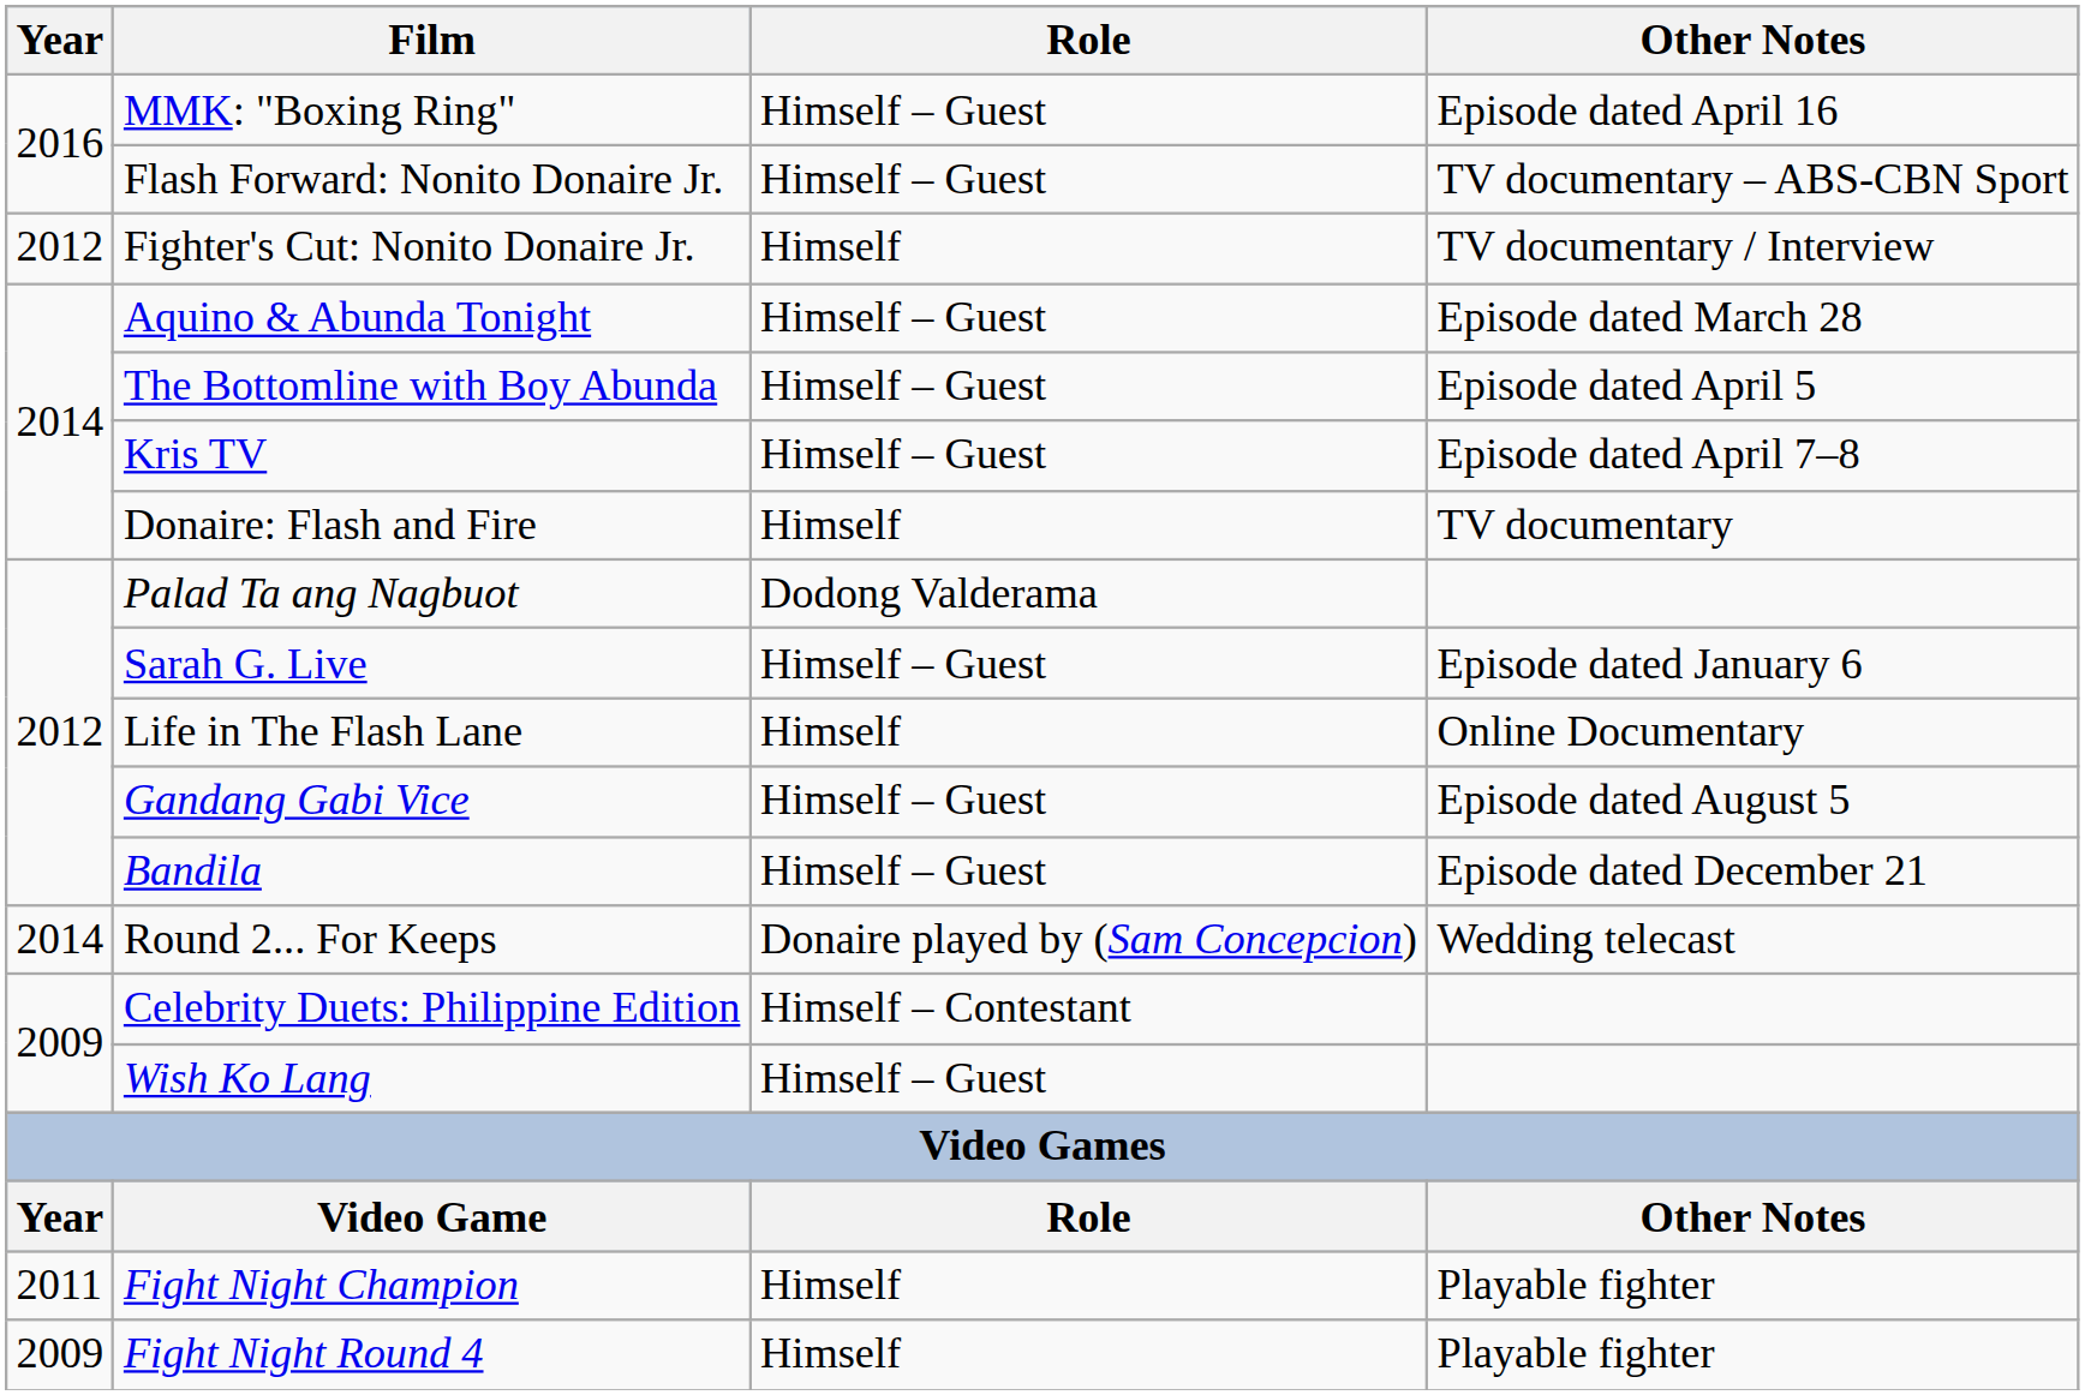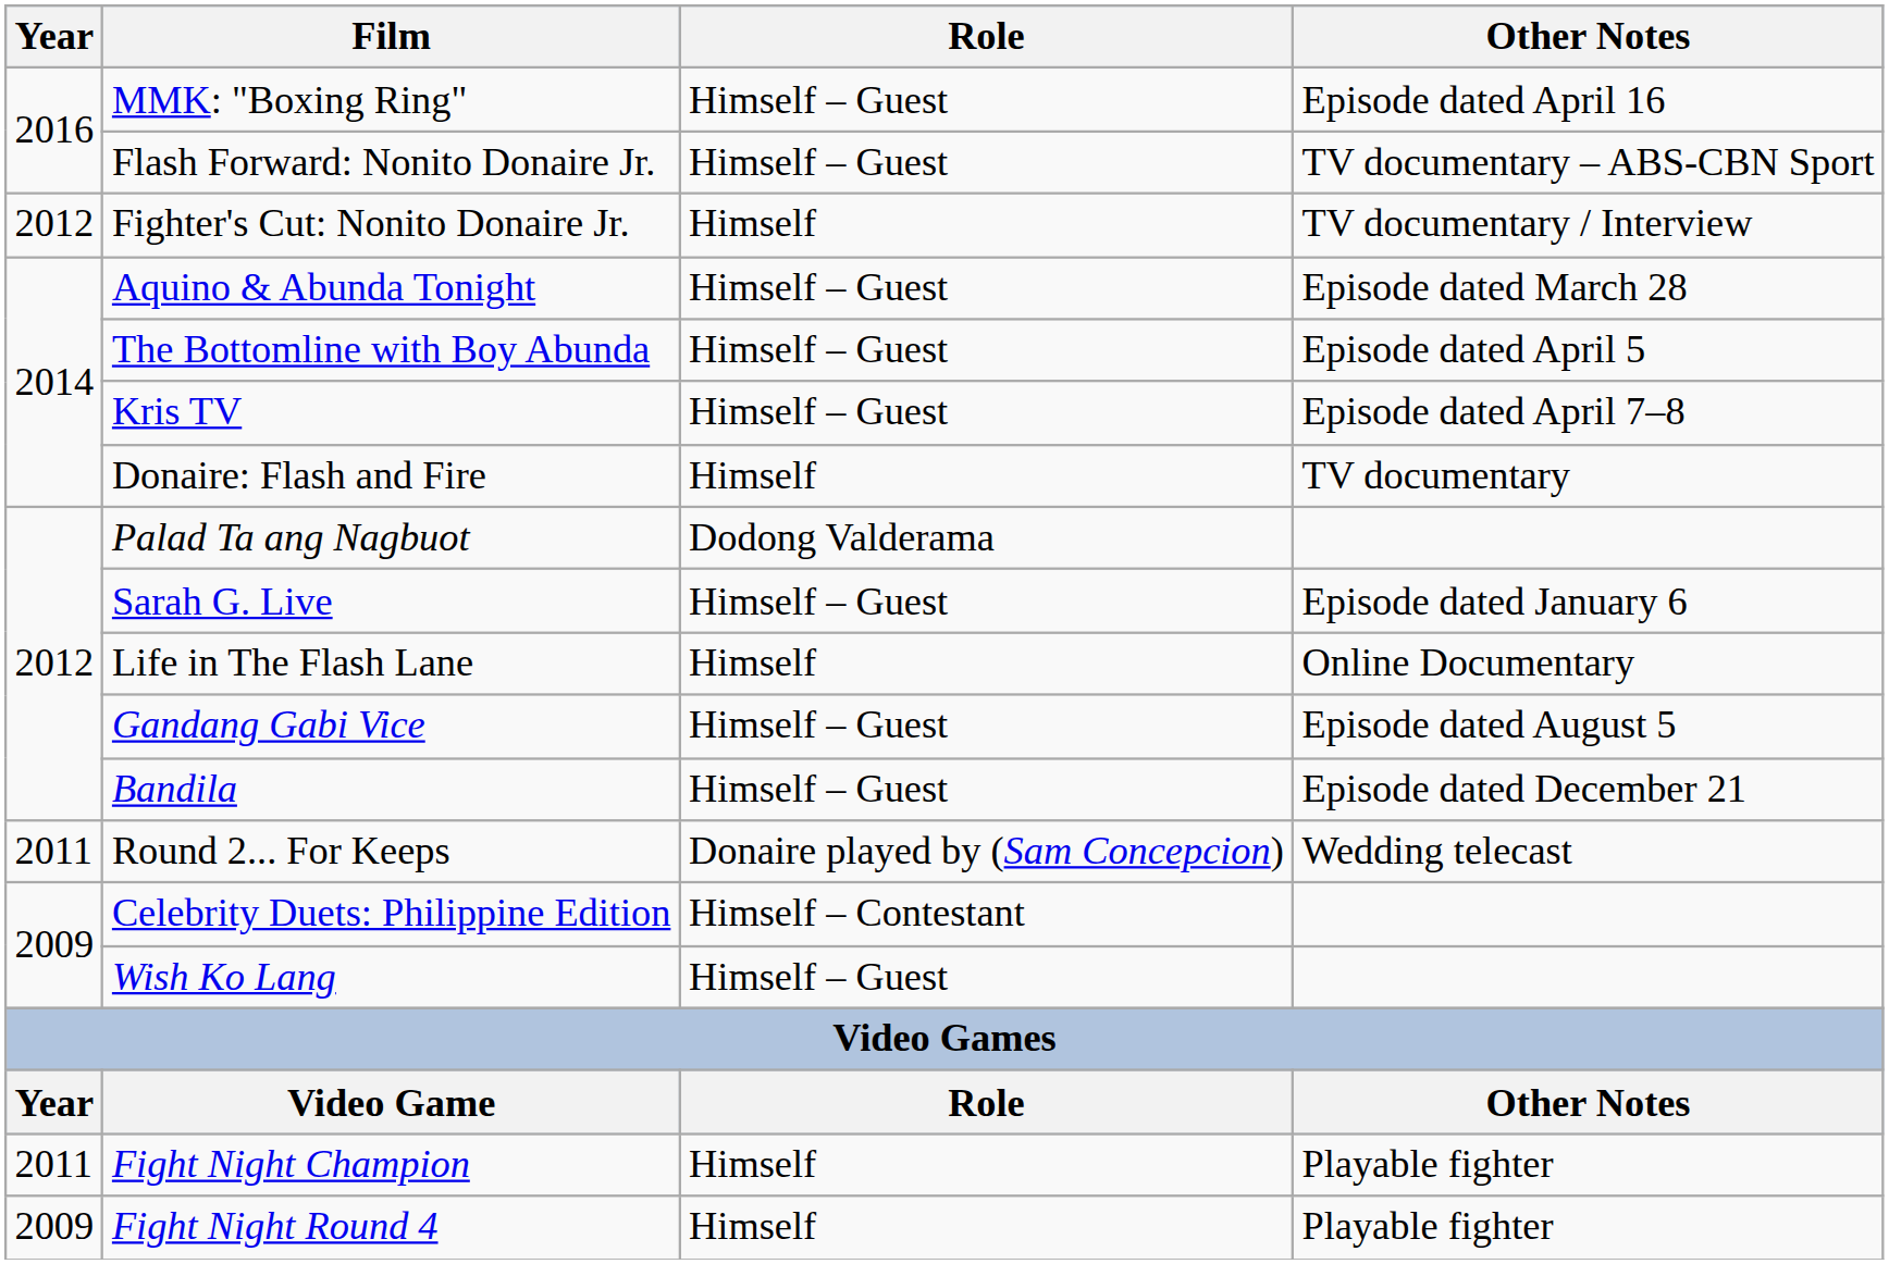Round 2... For Keeps | Year: 2014 -> 2011
